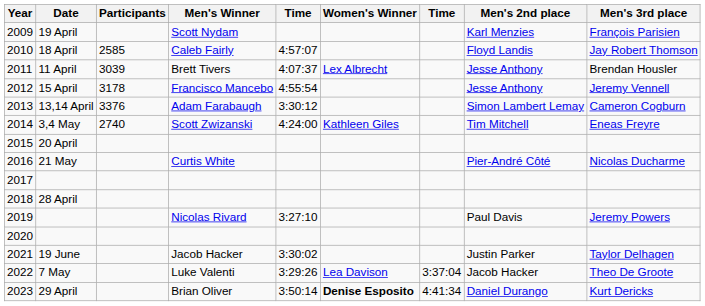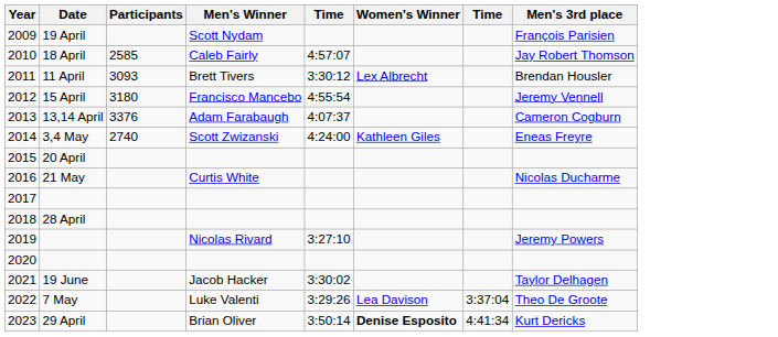- column: Men's 2nd place | Karl Menzies | Floyd Landis | Jesse Anthony | Jesse Anthony | Simon Lambert Lemay | Tim Mitchell | Pier-André Côté | Paul Davis | Justin Parker | Jacob Hacker | Daniel Durango
2011 | Participants: 3039 -> 3093
2011 | column 5: 4:07:37 -> 3:30:12
2012 | Participants: 3178 -> 3180
2013 | column 5: 3:30:12 -> 4:07:37
